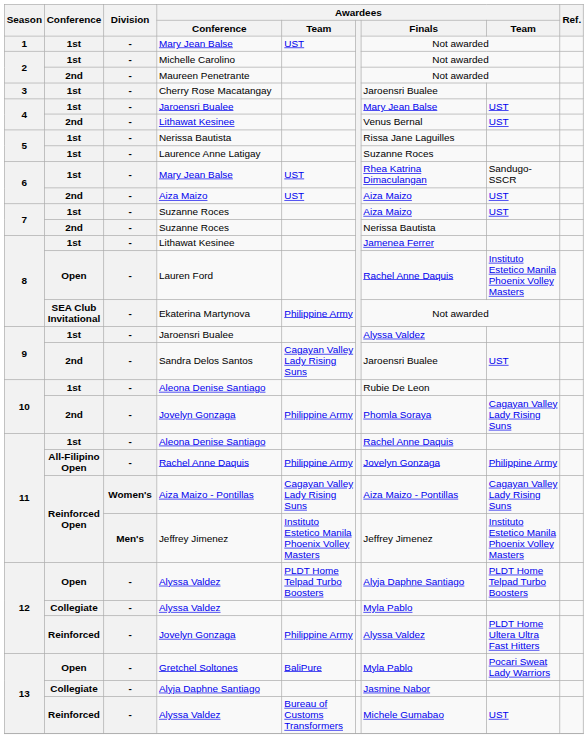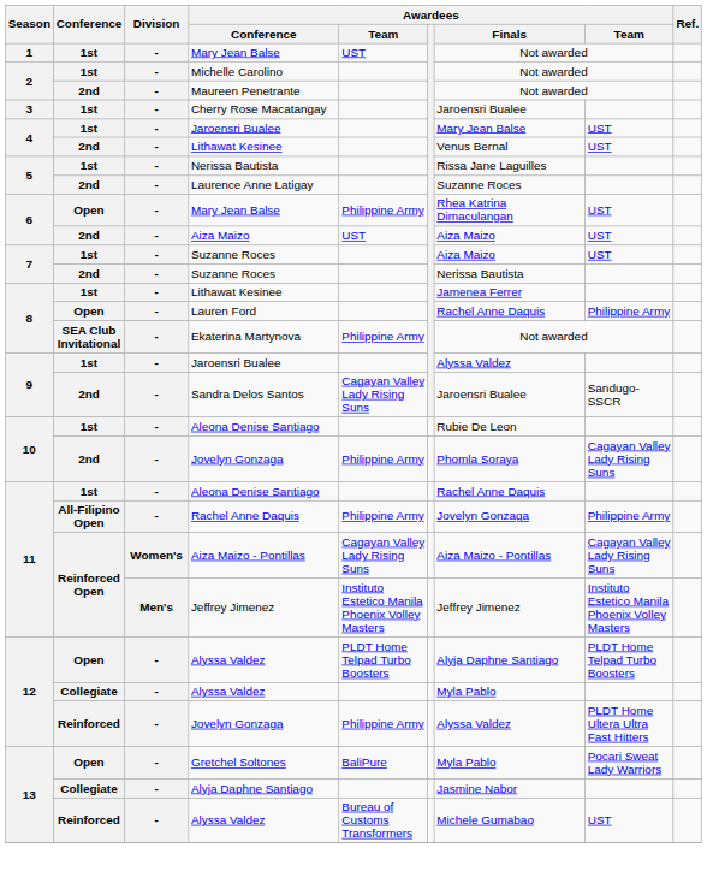Laurence Anne Latigay | Conference: 1st -> 2nd
6 / Mary Jean Balse | Conference: 1st -> Open
6 / Mary Jean Balse | column 5: UST -> Philippine Army
6 / Mary Jean Balse | column 8: Sandugo-SSCR -> UST
Lauren Ford | column 8: Instituto Estetico Manila Phoenix Volley Masters -> Philippine Army
Sandra Delos Santos | column 8: UST -> Sandugo-SSCR
